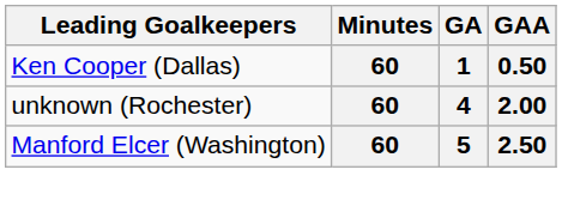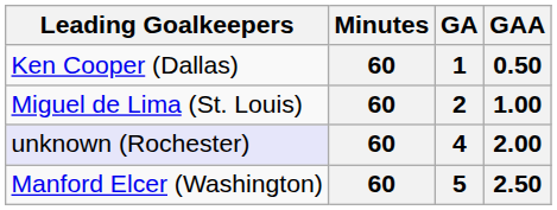+ row: Miguel de Lima (St. Louis) | 60 | 2 | 1.00
4 | Leading Goalkeepers: no background -> lavender background
